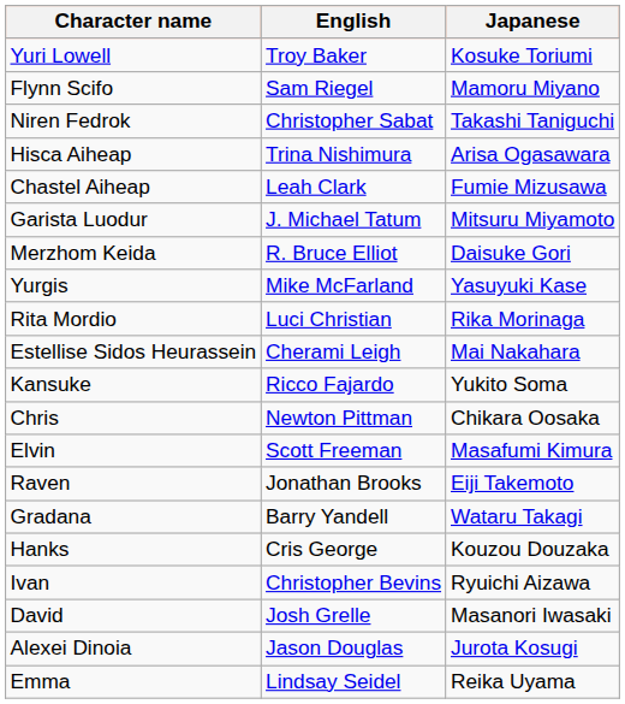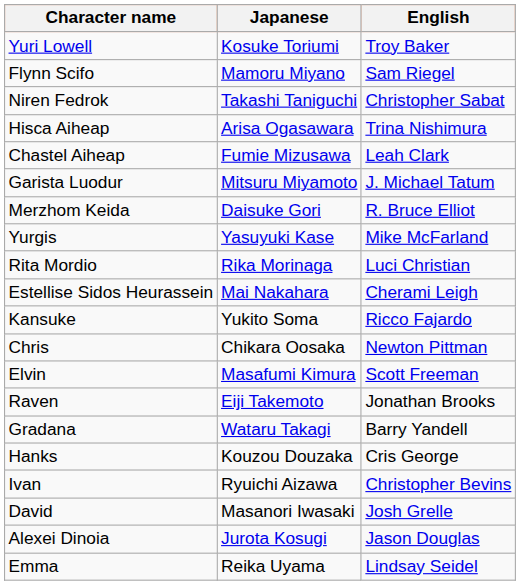columns swapped: Japanese <-> English
